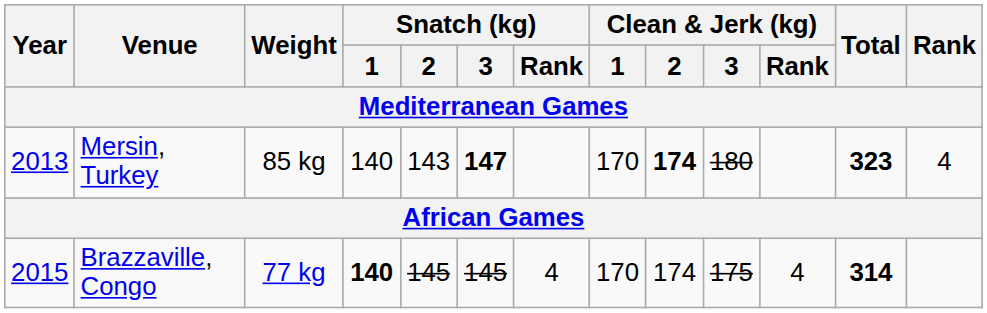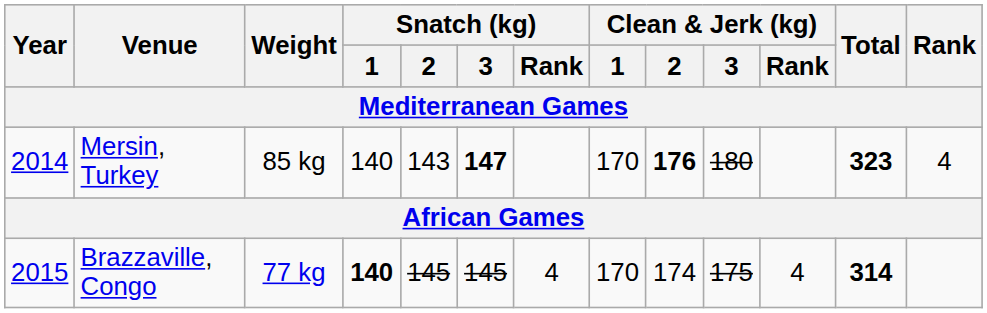Mersin, Turkey | Year: 2013 -> 2014
Mersin, Turkey | Clean & Jerk (kg) / 2: 174 -> 176
